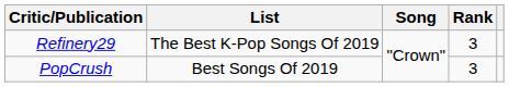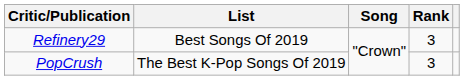Refinery29 | List: The Best K-Pop Songs Of 2019 -> Best Songs Of 2019
PopCrush | List: Best Songs Of 2019 -> The Best K-Pop Songs Of 2019
